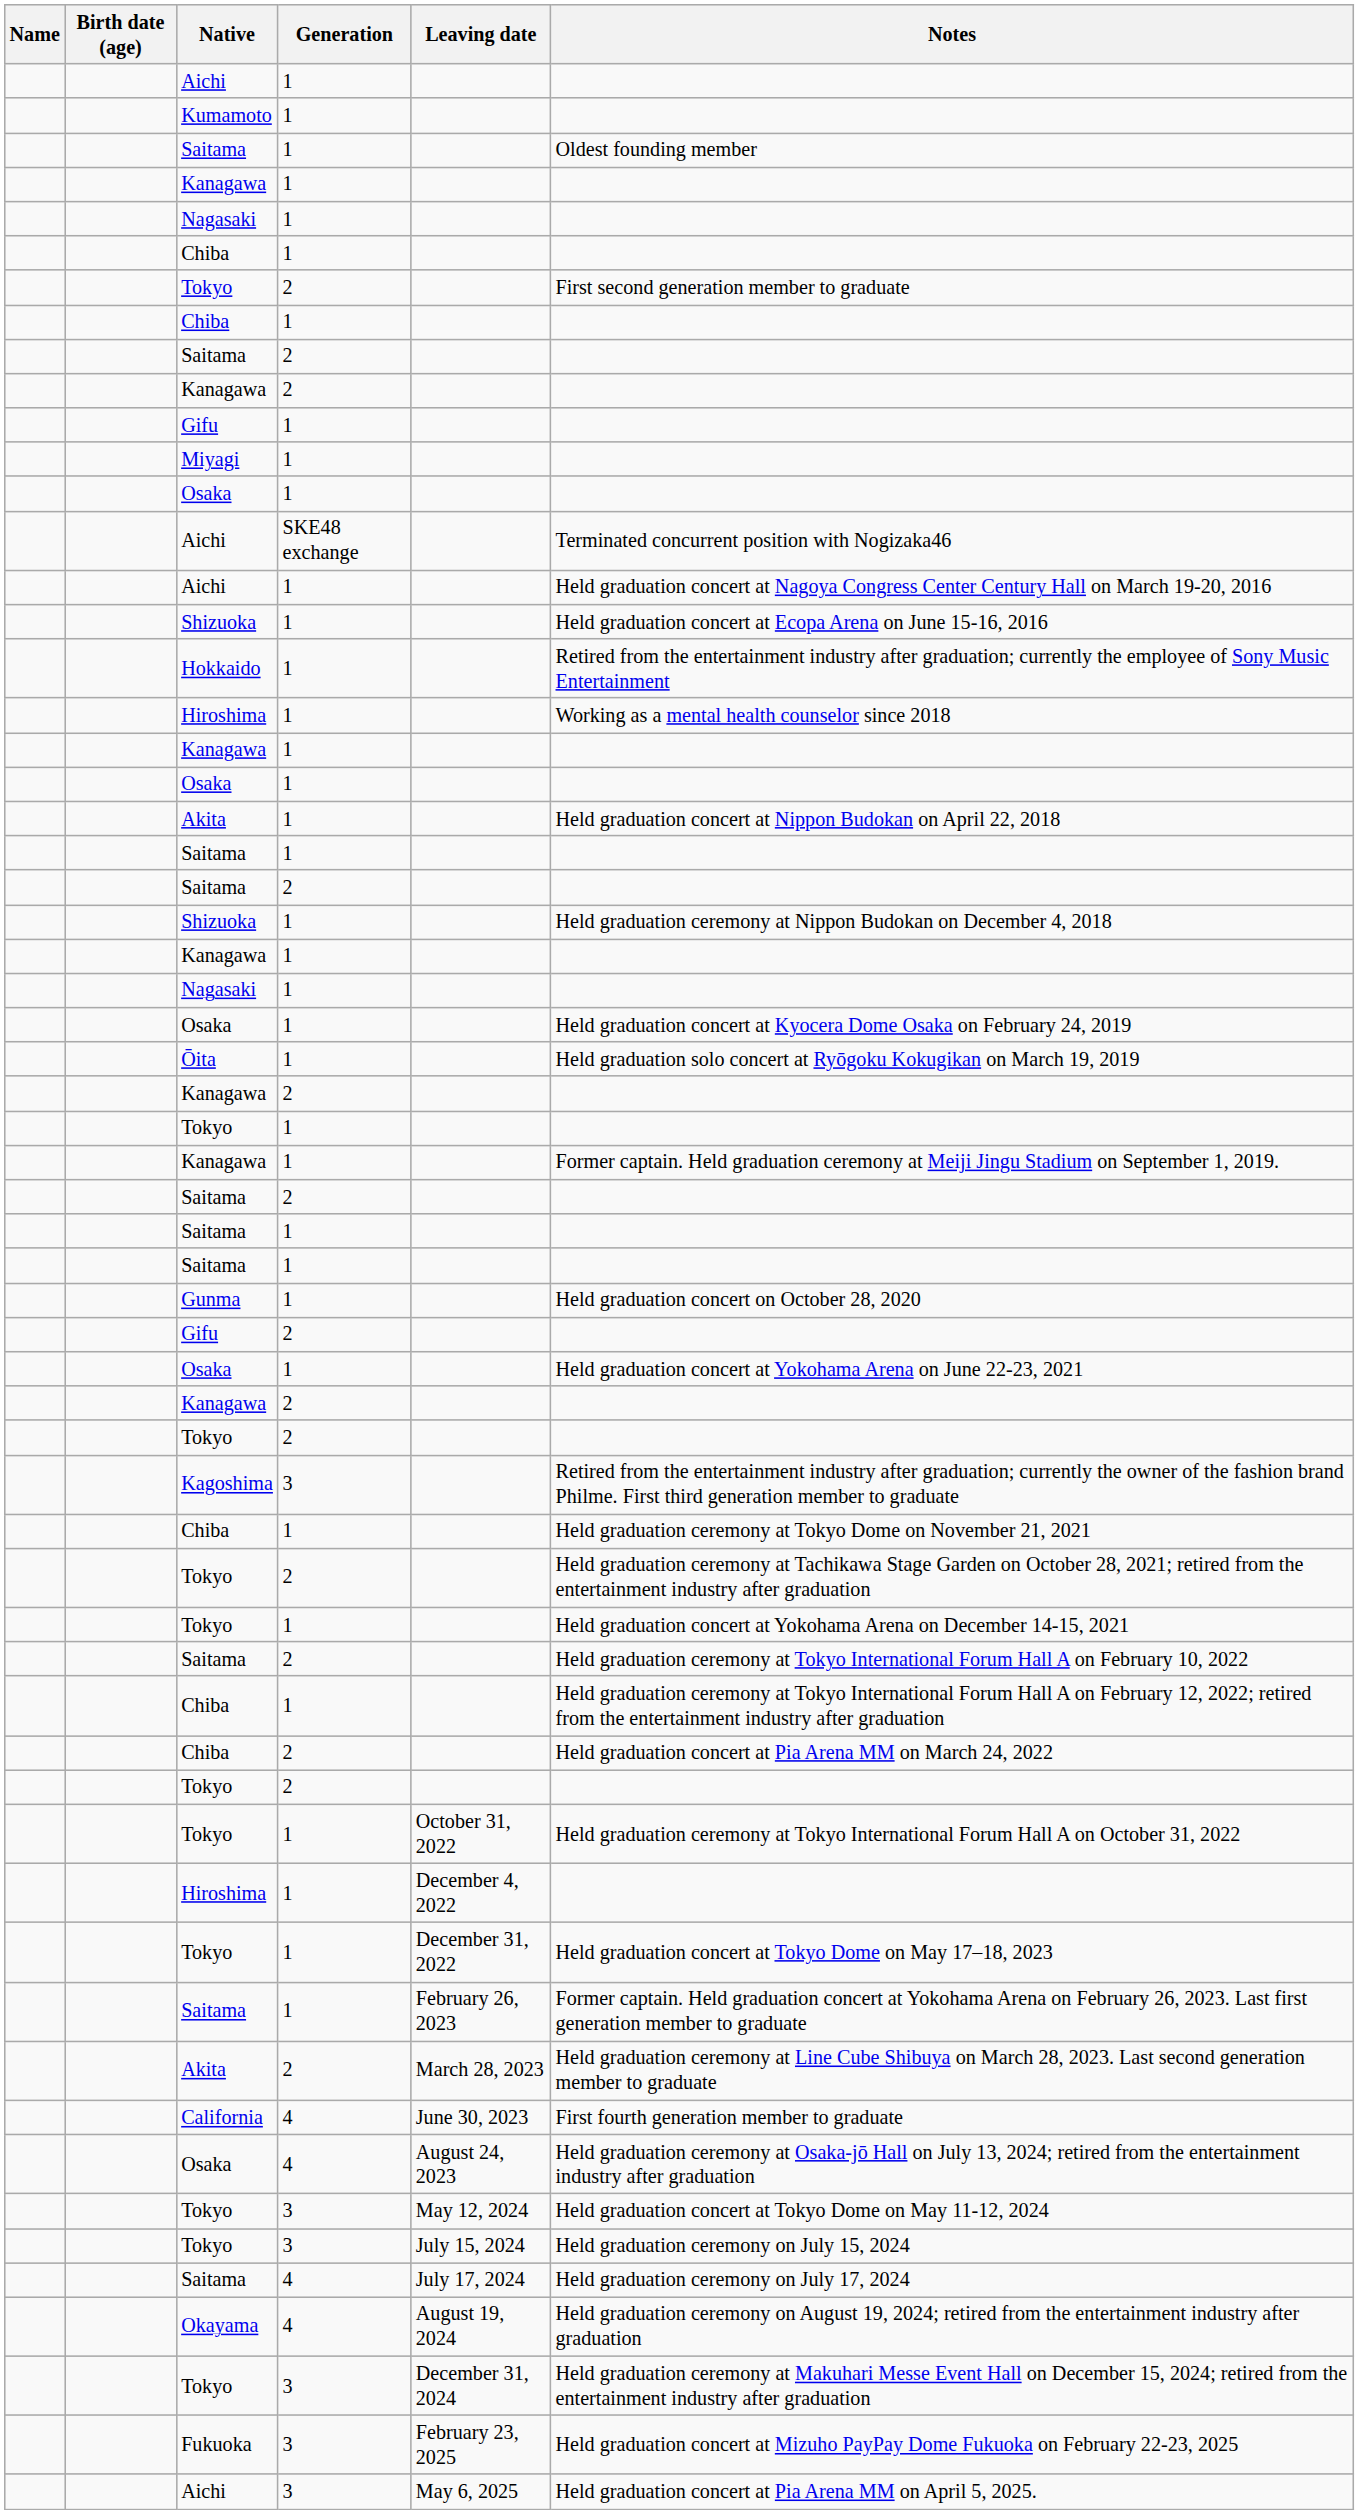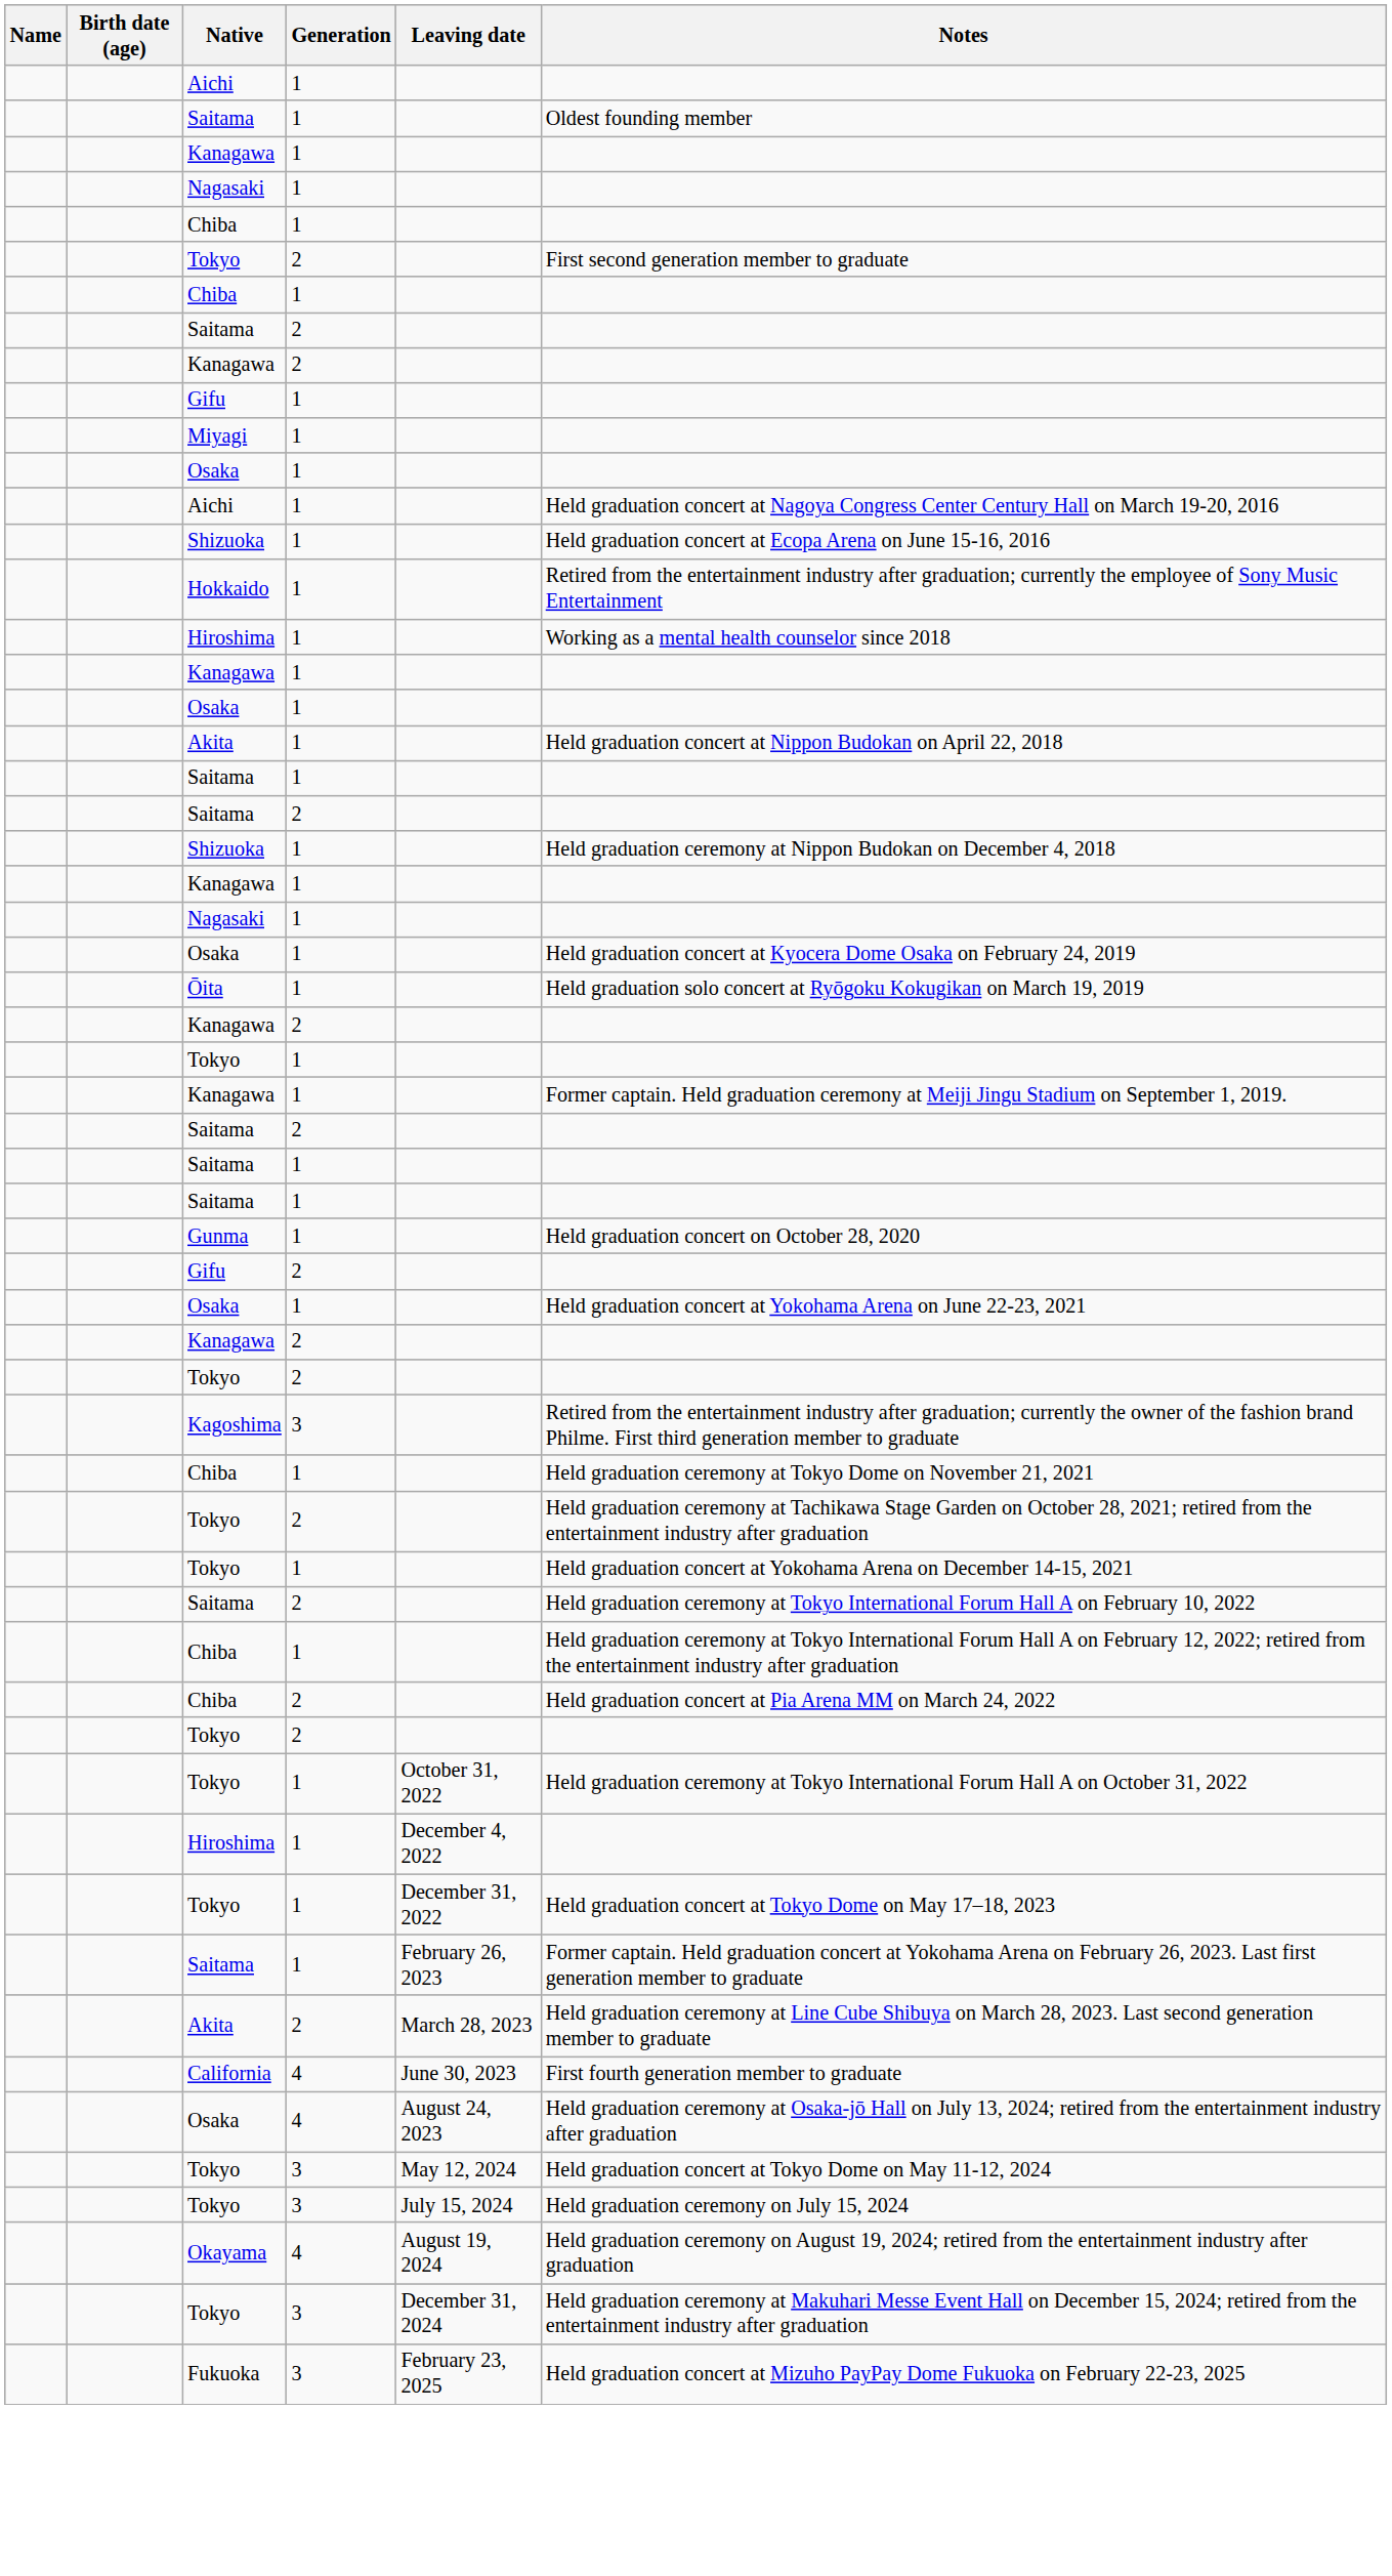- row: Kumamoto | 1
- row: Aichi | SKE48 exchange | Terminated concurrent position with Nogizaka46
- row: Saitama | 4 | July 17, 2024 | Held graduation ceremony on July 17, 2024
- row: Aichi | 3 | May 6, 2025 | Held graduation concert at Pia Arena MM on April 5, 2025.
